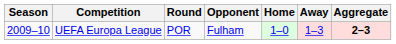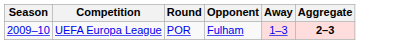- column: Home | 1–0
